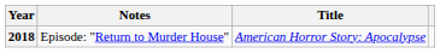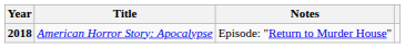columns swapped: Title <-> Notes
